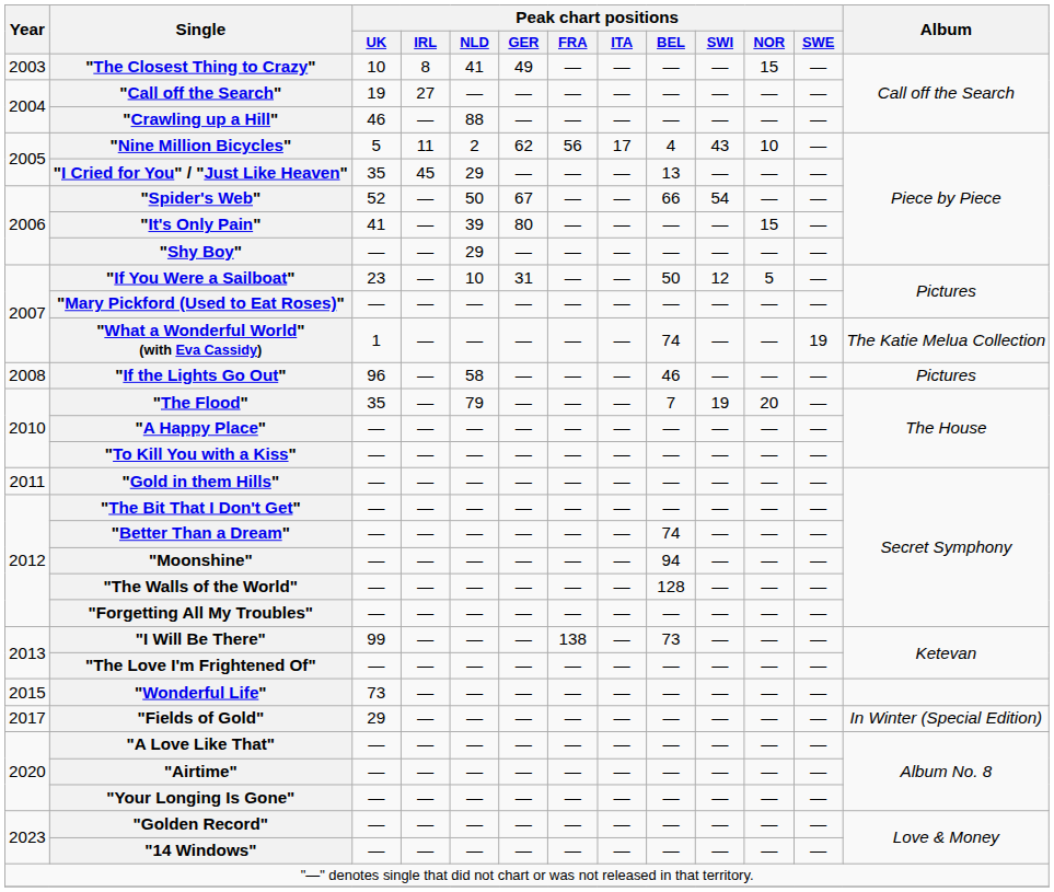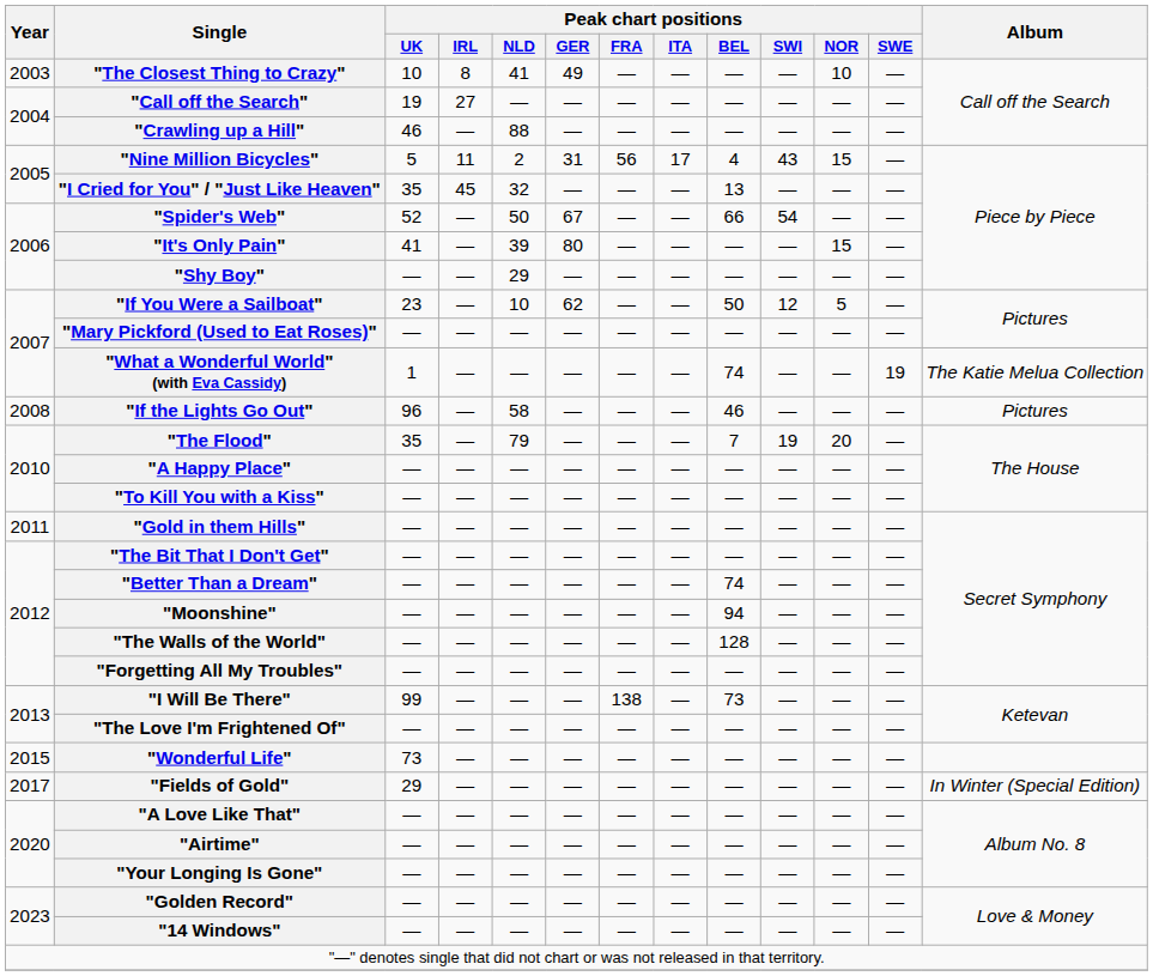"The Closest Thing to Crazy" | Peak chart positions / NOR: 15 -> 10
"Nine Million Bicycles" | Peak chart positions / GER: 62 -> 31
"Nine Million Bicycles" | Peak chart positions / NOR: 10 -> 15
"I Cried for You" / "Just Like Heaven" | Peak chart positions / NLD: 29 -> 32
"If You Were a Sailboat" | Peak chart positions / GER: 31 -> 62
